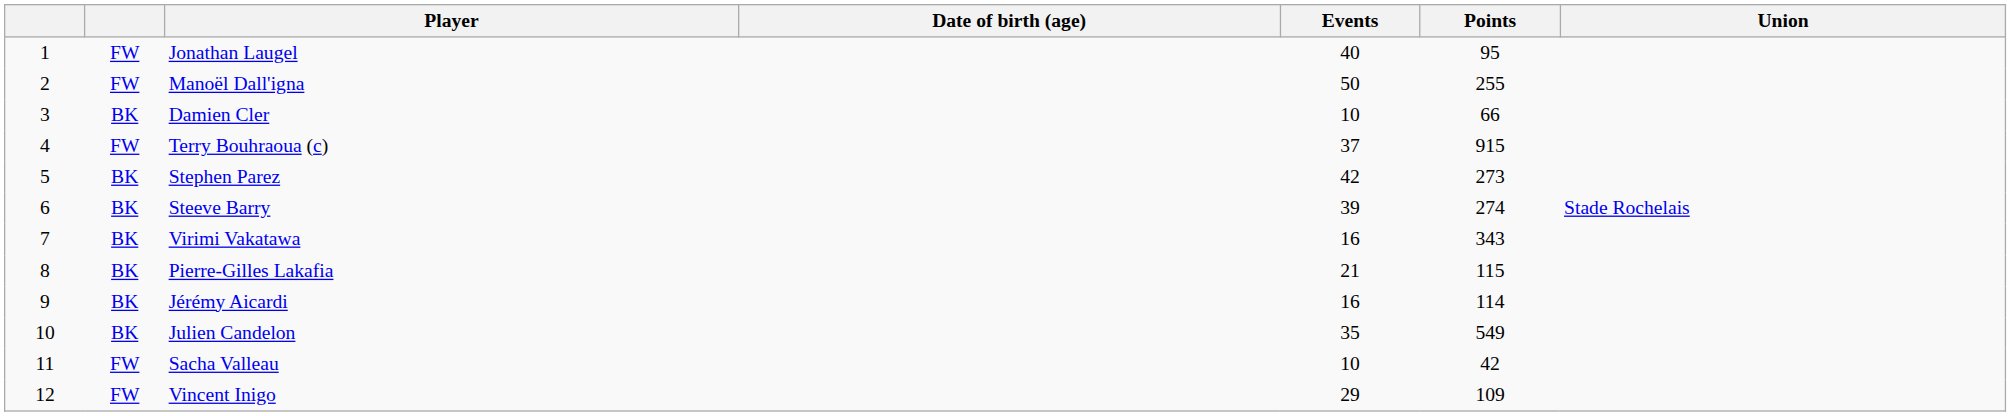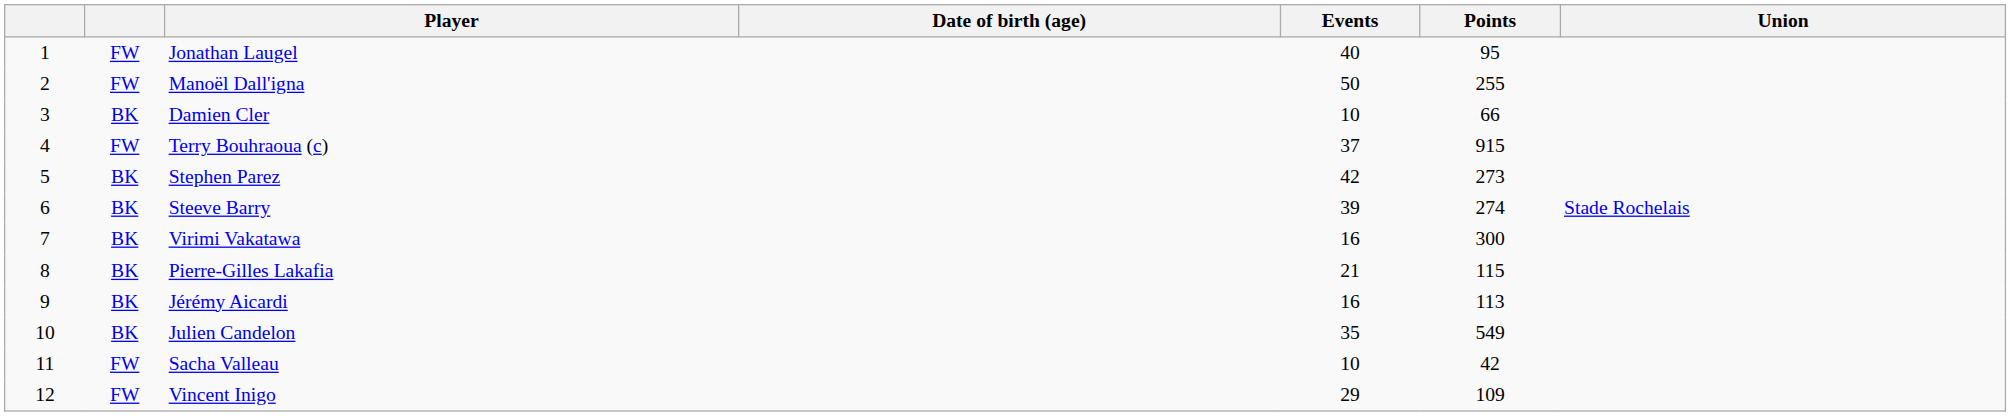Virimi Vakatawa | Points: 343 -> 300
Jérémy Aicardi | Points: 114 -> 113
